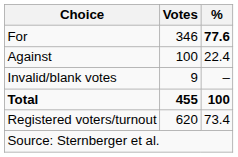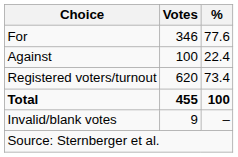For | %: bold -> normal
rows swapped: Invalid/blank votes <-> Registered voters/turnout
